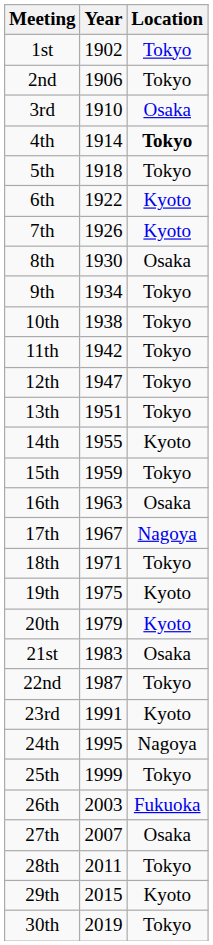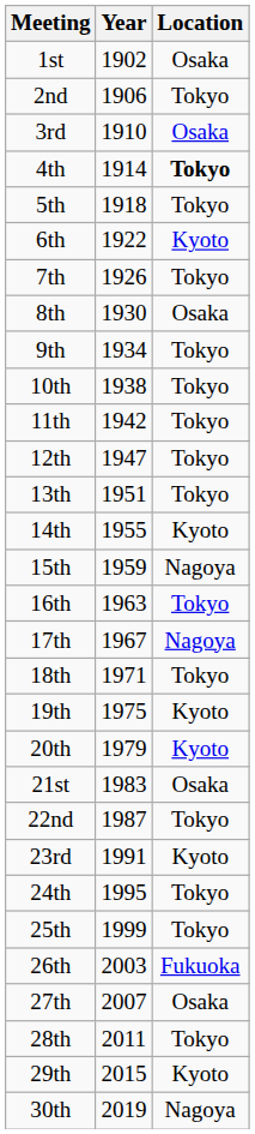1st | Location: Tokyo -> Osaka
7th | Location: Kyoto -> Tokyo
15th | Location: Tokyo -> Nagoya
16th | Location: Osaka -> Tokyo
24th | Location: Nagoya -> Tokyo
30th | Location: Tokyo -> Nagoya
